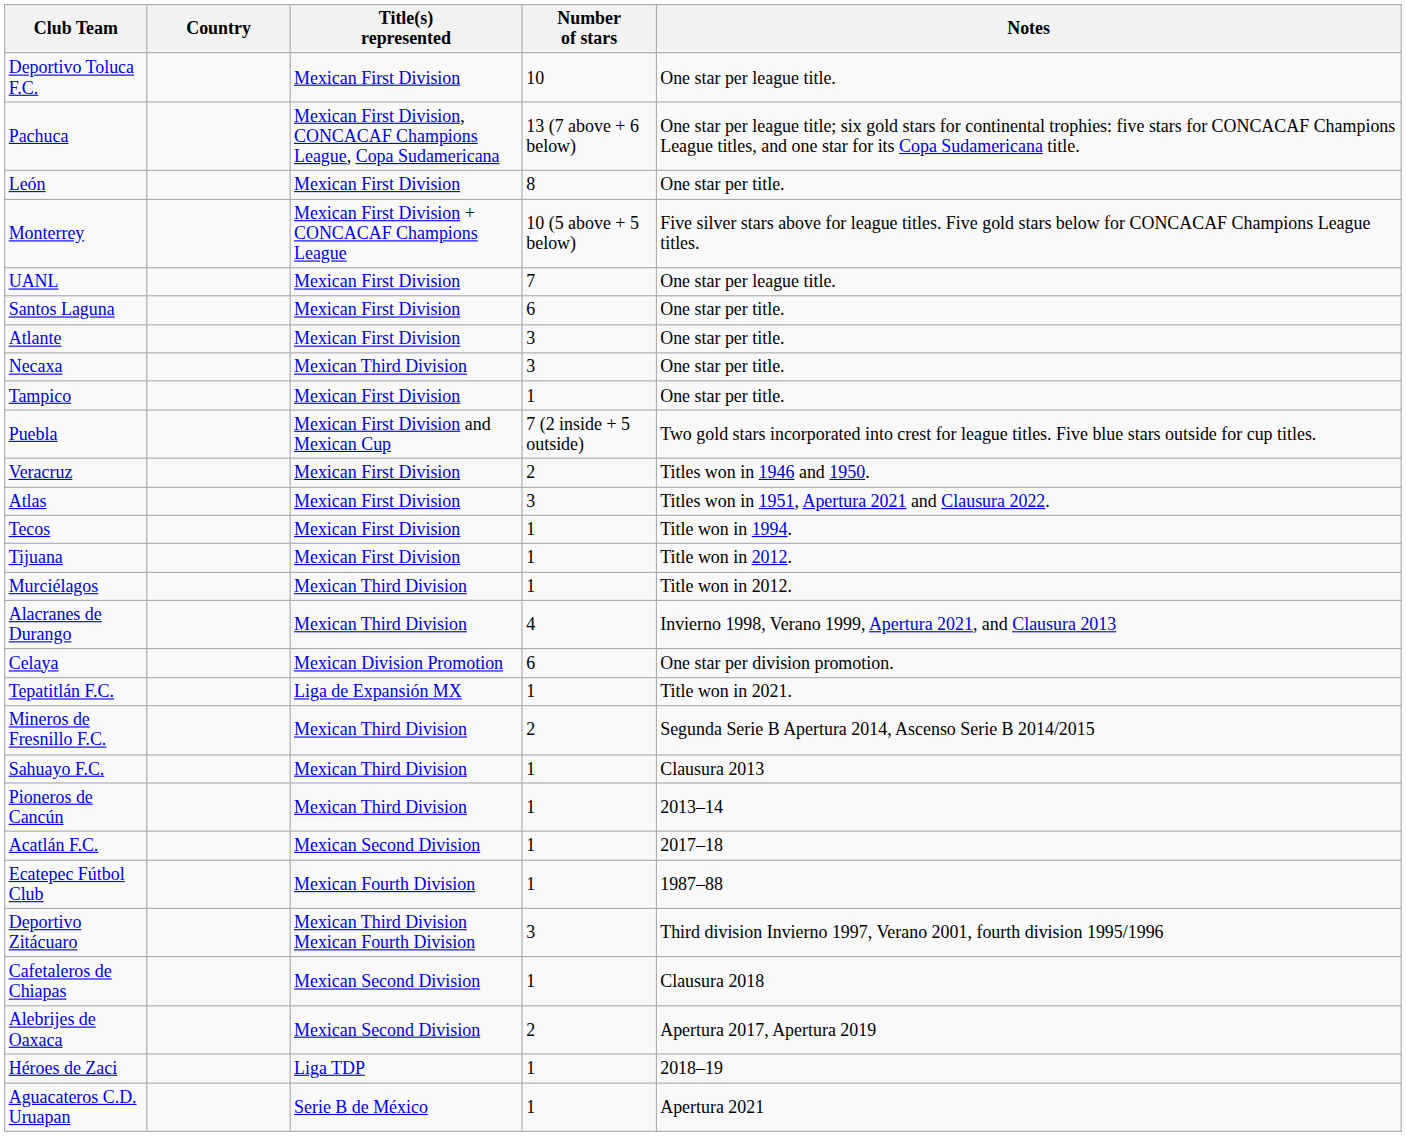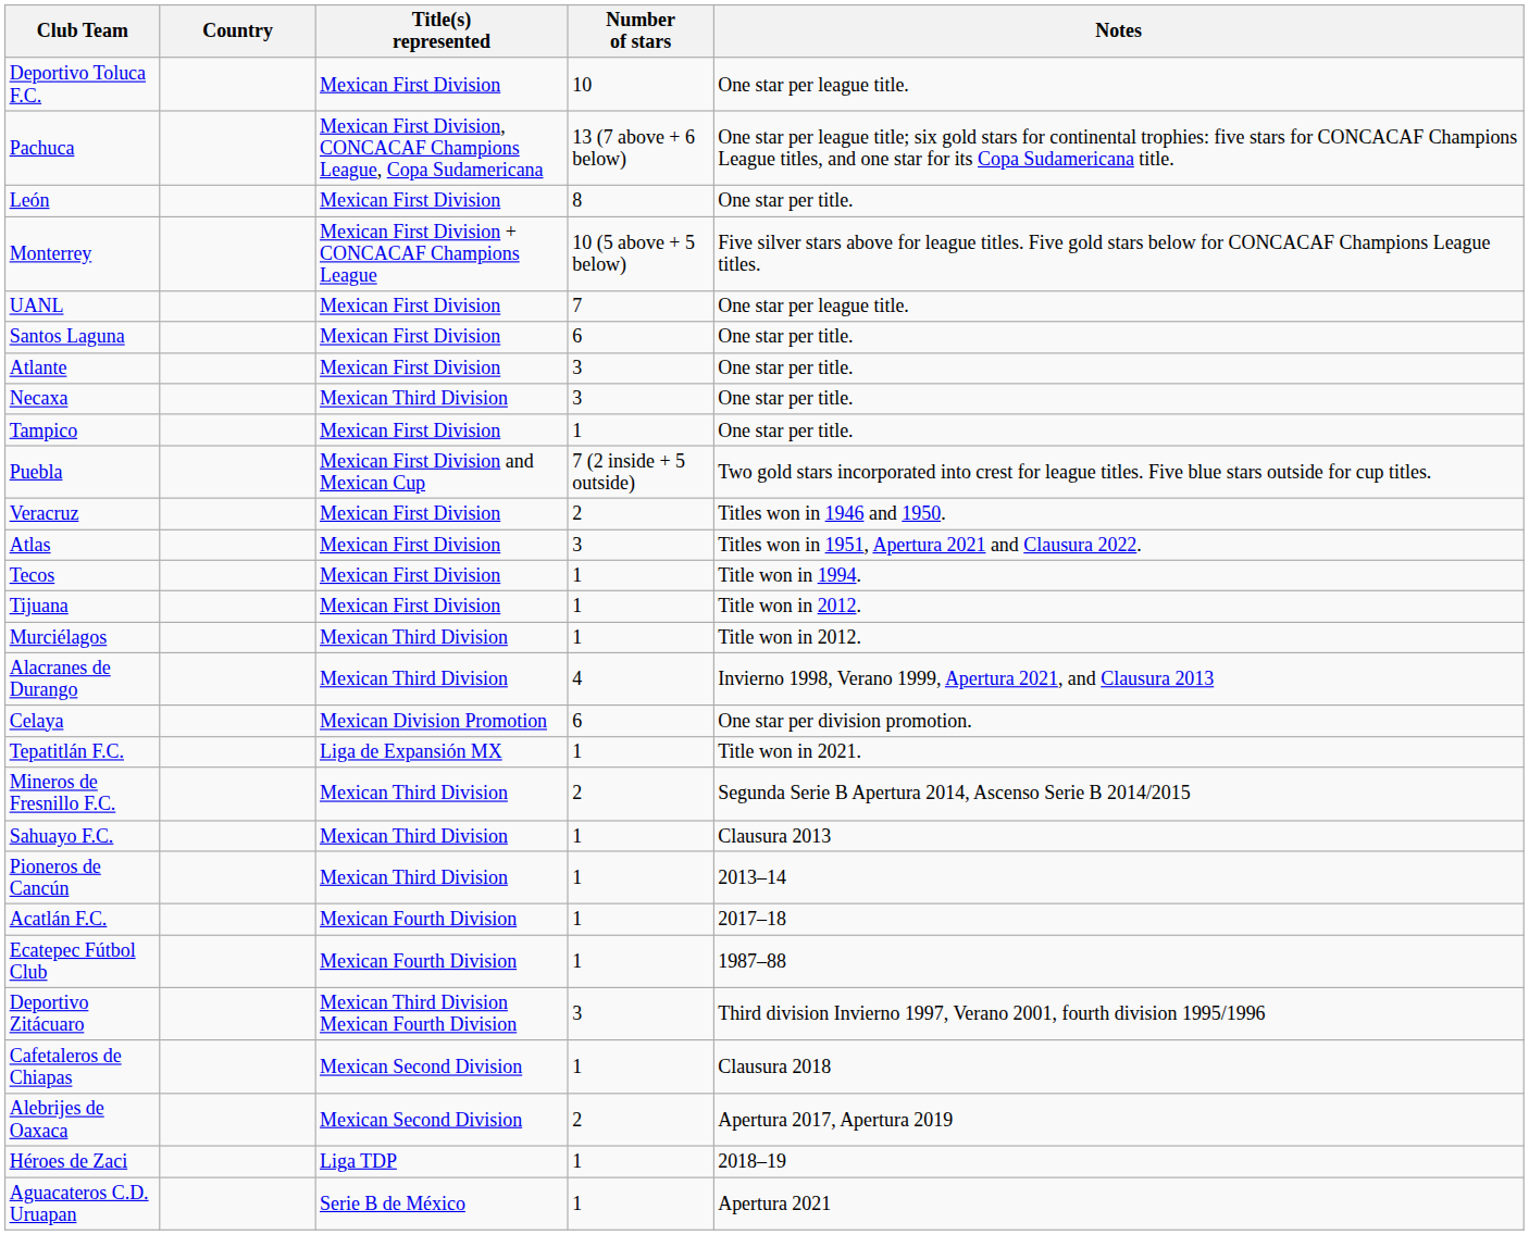Acatlán F.C. | Title(s) represented: Mexican Second Division -> Mexican Fourth Division
